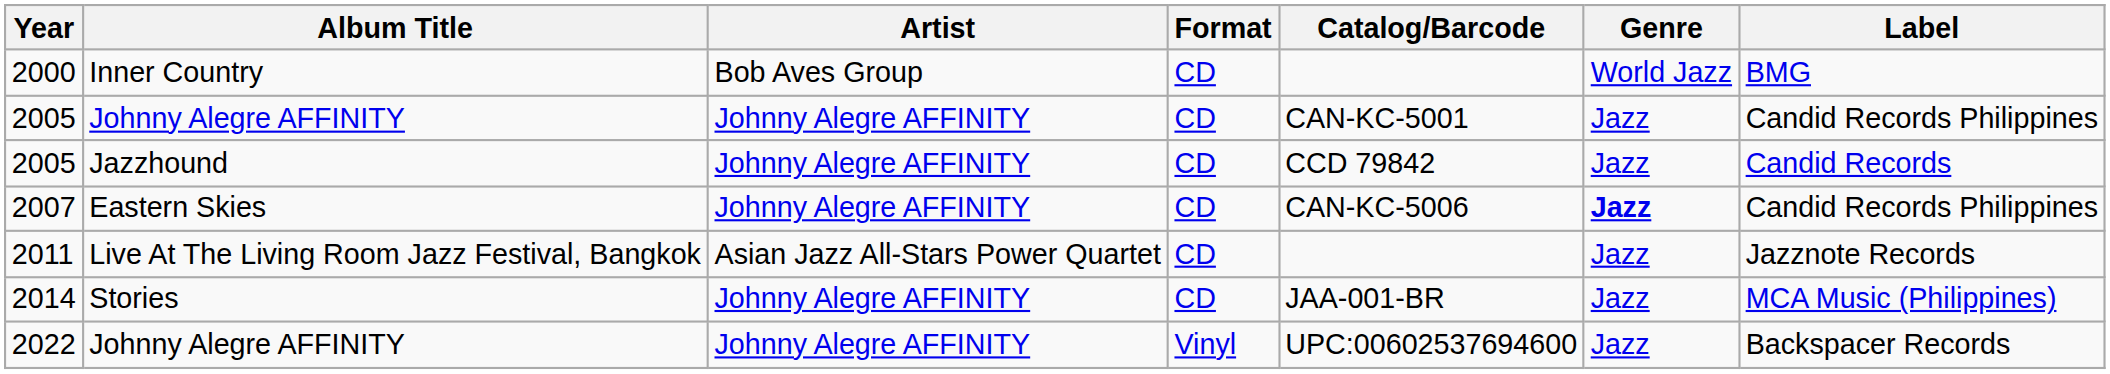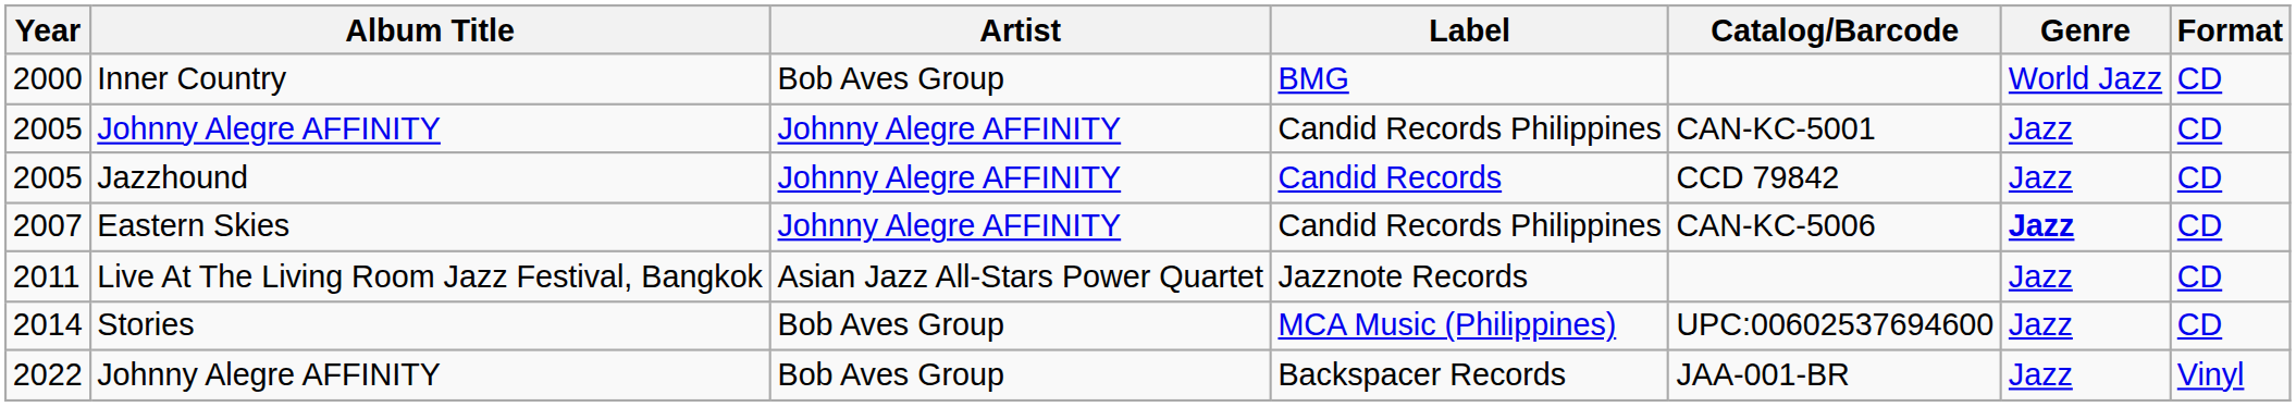columns swapped: Label <-> Format
2014 | Artist: Johnny Alegre AFFINITY -> Bob Aves Group
2014 | Catalog/Barcode: JAA-001-BR -> UPC:00602537694600
2022 | Artist: Johnny Alegre AFFINITY -> Bob Aves Group
2022 | Catalog/Barcode: UPC:00602537694600 -> JAA-001-BR
